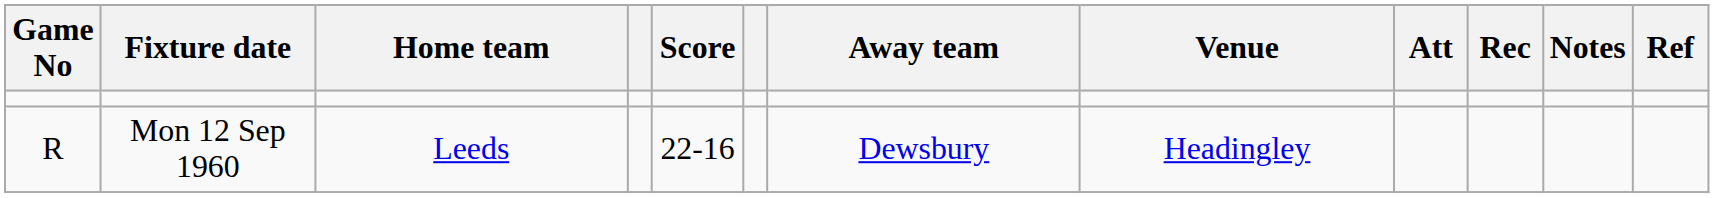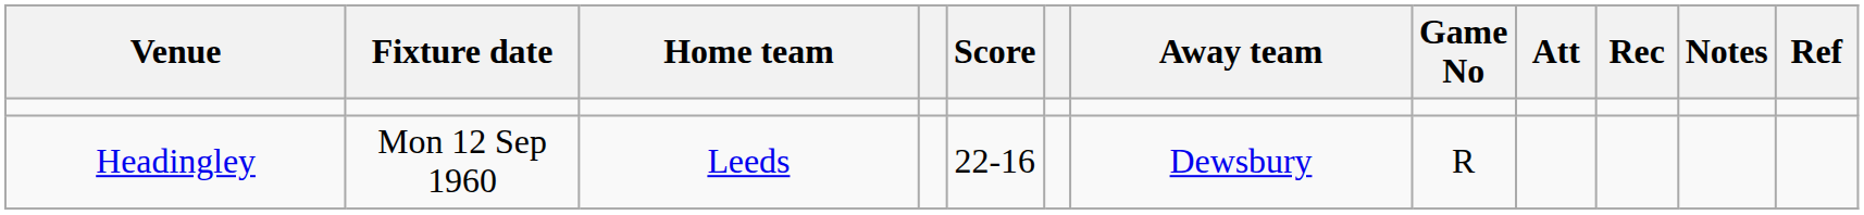columns swapped: Game No <-> Venue
